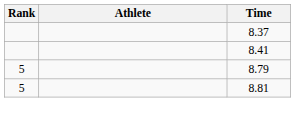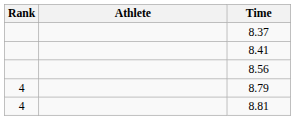+ row: 8.56
8.79 | Rank: 5 -> 4
8.81 | Rank: 5 -> 4
